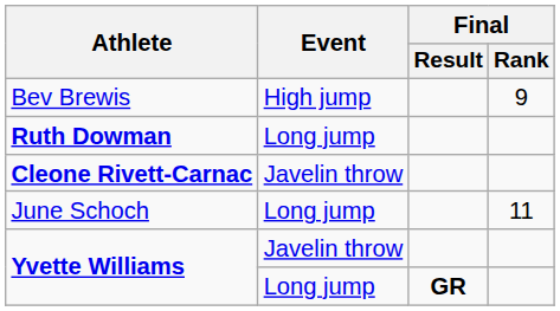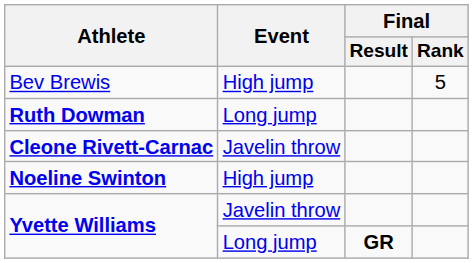Bev Brewis | Final / Rank: 9 -> 5
- row: June Schoch | Long jump | 11
+ row: Noeline Swinton | High jump
